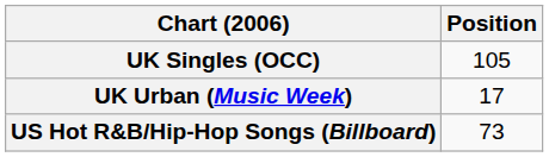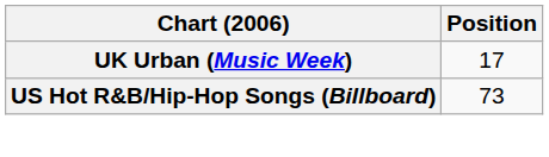- row: UK Singles (OCC) | 105
